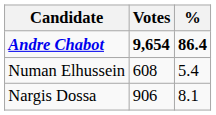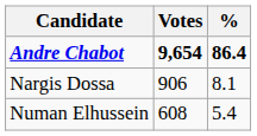rows swapped: Nargis Dossa <-> Numan Elhussein
